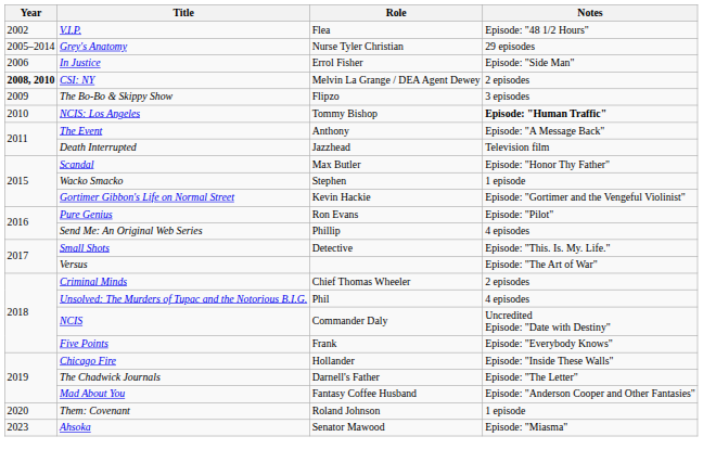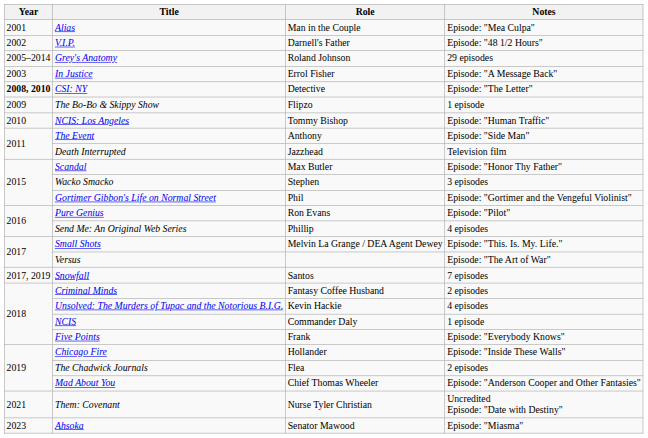+ row: 2001 | Alias | Man in the Couple | Episode: "Mea Culpa"
V.I.P. | Role: Flea -> Darnell's Father
Grey's Anatomy | Role: Nurse Tyler Christian -> Roland Johnson
In Justice | Year: 2006 -> 2003
In Justice | Notes: Episode: "Side Man" -> Episode: "A Message Back"
CSI: NY | Role: Melvin La Grange / DEA Agent Dewey -> Detective
CSI: NY | Notes: 2 episodes -> Episode: "The Letter"
The Bo-Bo & Skippy Show | Notes: 3 episodes -> 1 episode
NCIS: Los Angeles | Notes: bold -> normal
The Event | Notes: Episode: "A Message Back" -> Episode: "Side Man"
Wacko Smacko | Notes: 1 episode -> 3 episodes
Gortimer Gibbon's Life on Normal Street | Role: Kevin Hackie -> Phil
Small Shots | Role: Detective -> Melvin La Grange / DEA Agent Dewey
+ row: 2017, 2019 | Snowfall | Santos | 7 episodes
Criminal Minds | Role: Chief Thomas Wheeler -> Fantasy Coffee Husband
Unsolved: The Murders of Tupac and the Notorious B.I.G. | Role: Phil -> Kevin Hackie
NCIS | Notes: Uncredited Episode: "Date with Destiny" -> 1 episode
The Chadwick Journals | Role: Darnell's Father -> Flea
The Chadwick Journals | Notes: Episode: "The Letter" -> 2 episodes
Mad About You | Role: Fantasy Coffee Husband -> Chief Thomas Wheeler
Them: Covenant | Year: 2020 -> 2021
Them: Covenant | Role: Roland Johnson -> Nurse Tyler Christian
Them: Covenant | Notes: 1 episode -> Uncredited Episode: "Date with Destiny"
